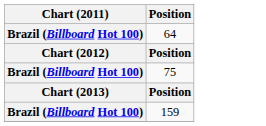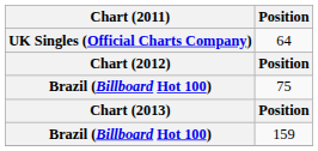64 | Chart (2011): Brazil (Billboard Hot 100) -> UK Singles (Official Charts Company)
